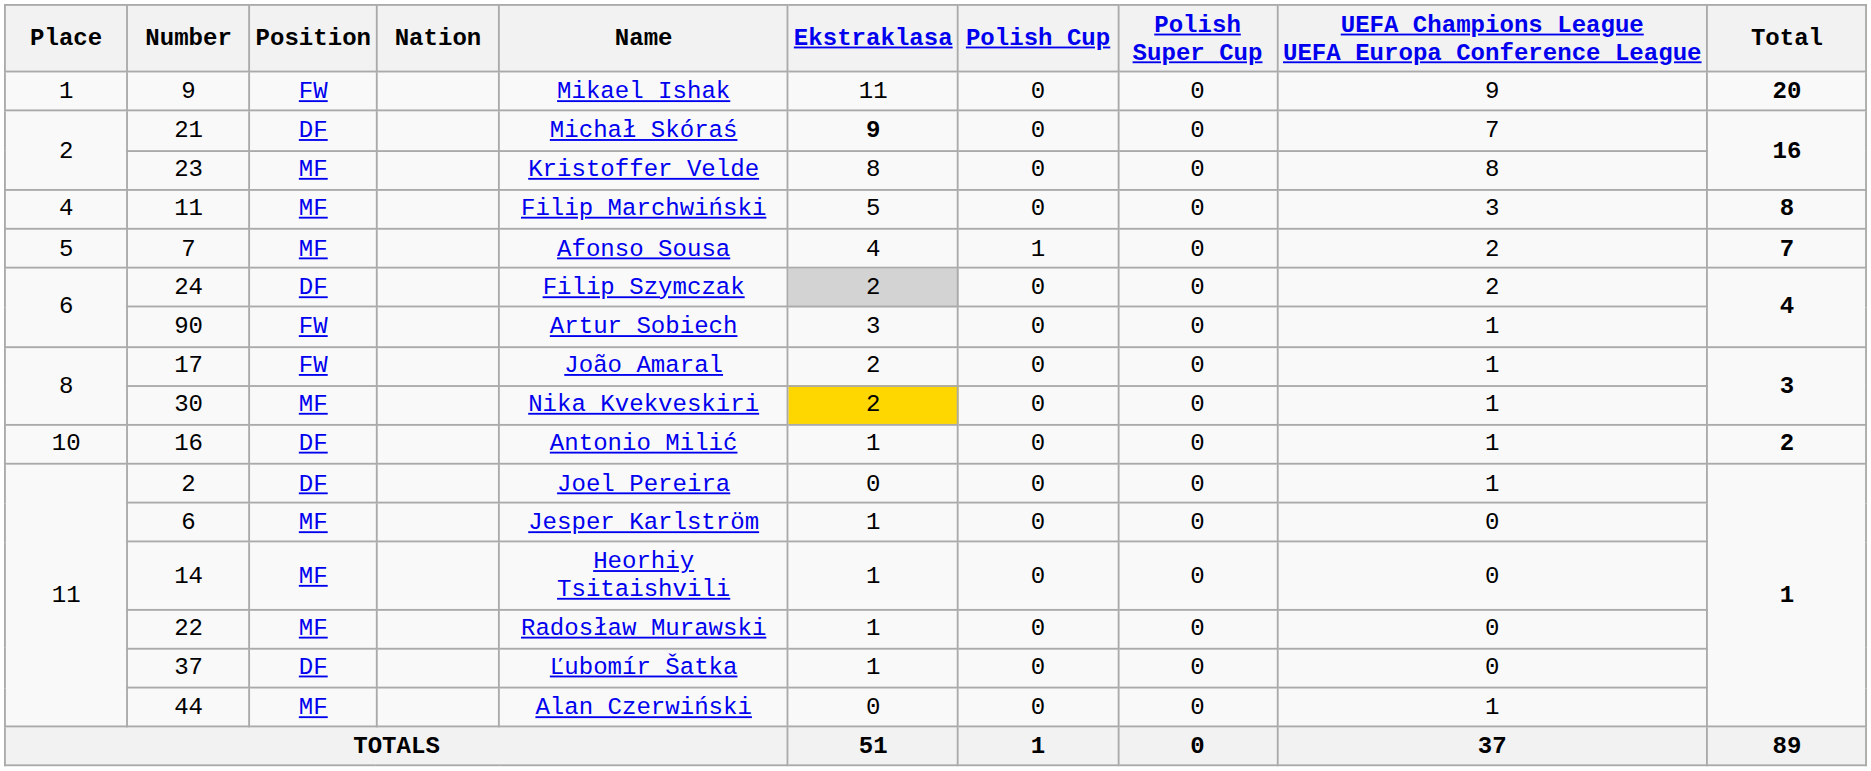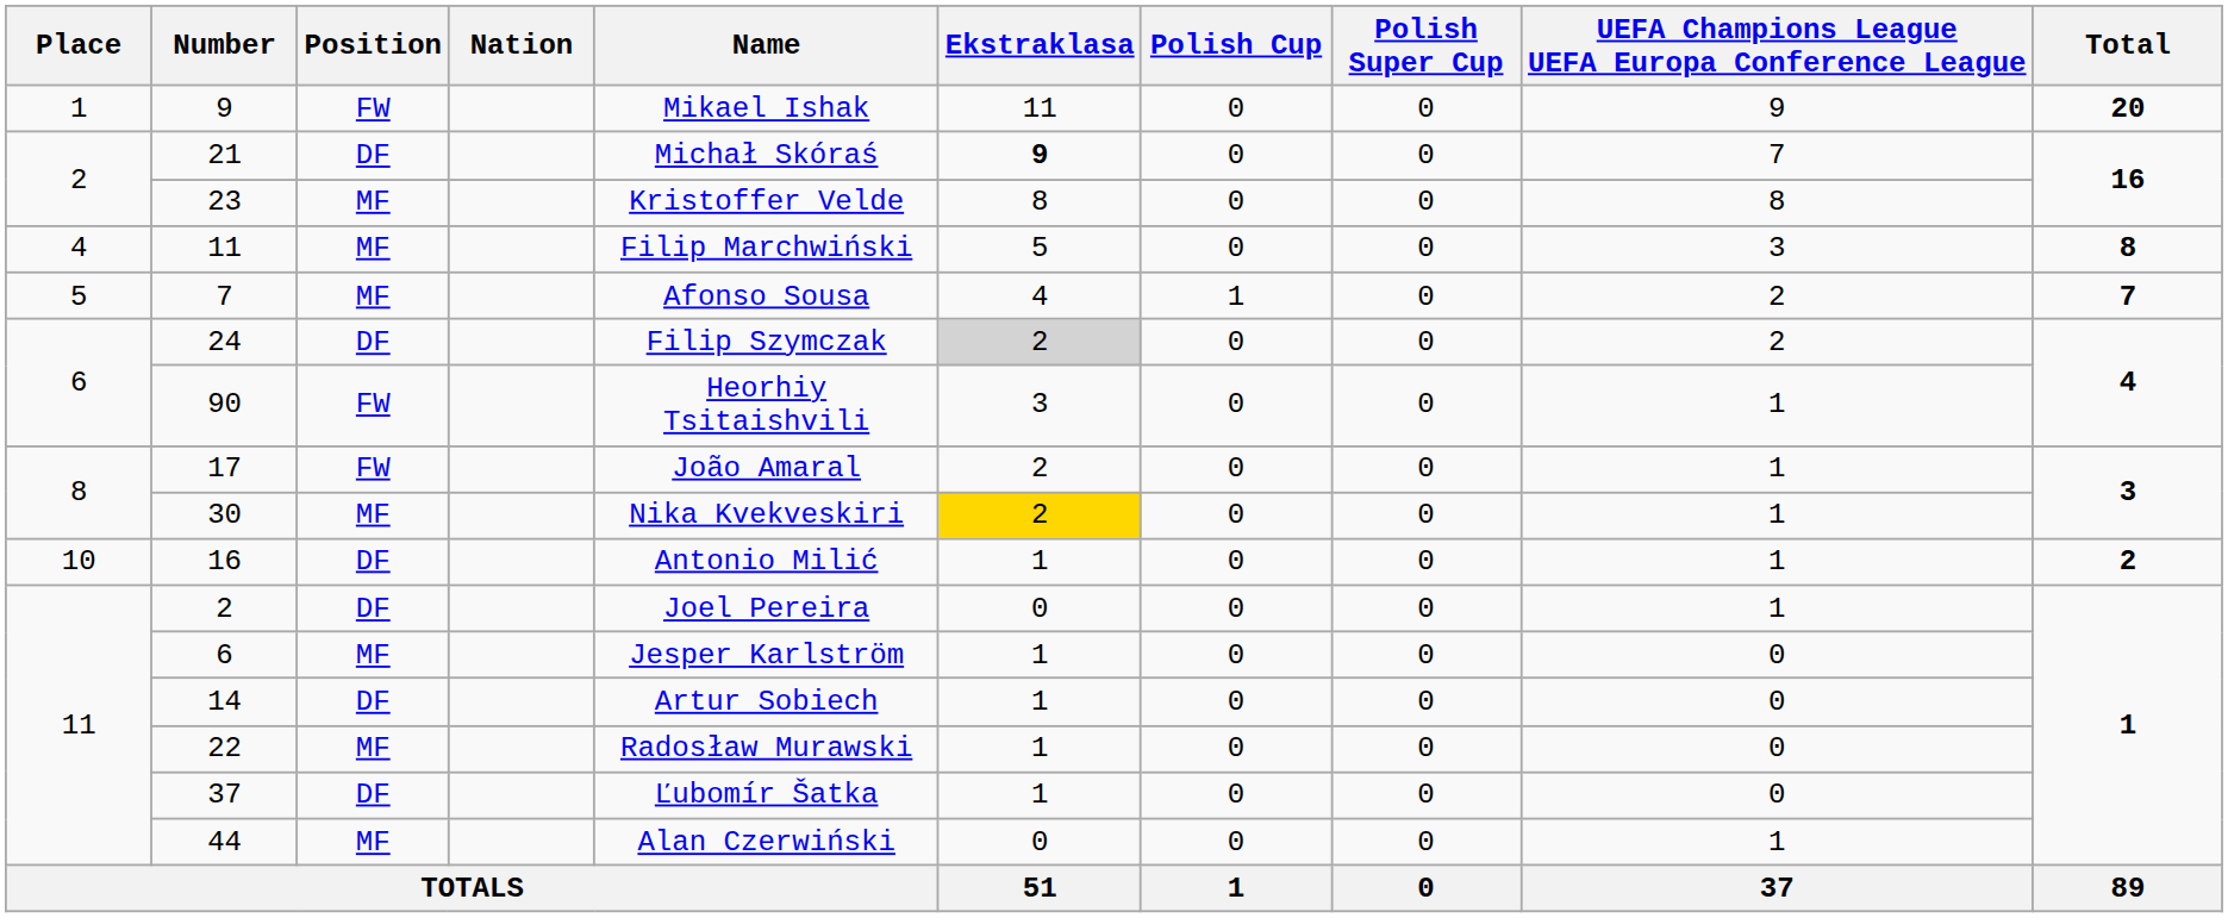90 | Name: Artur Sobiech -> Heorhiy Tsitaishvili
14 | Position: MF -> DF
14 | Name: Heorhiy Tsitaishvili -> Artur Sobiech
